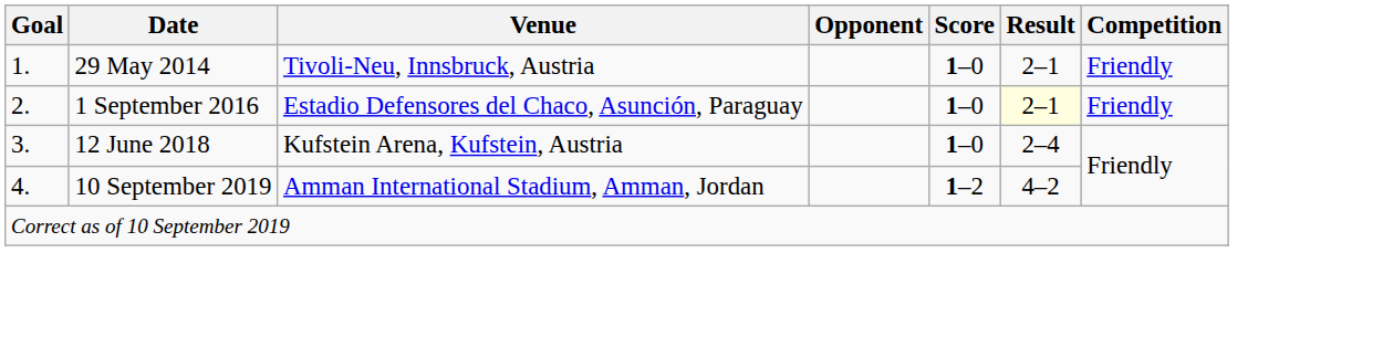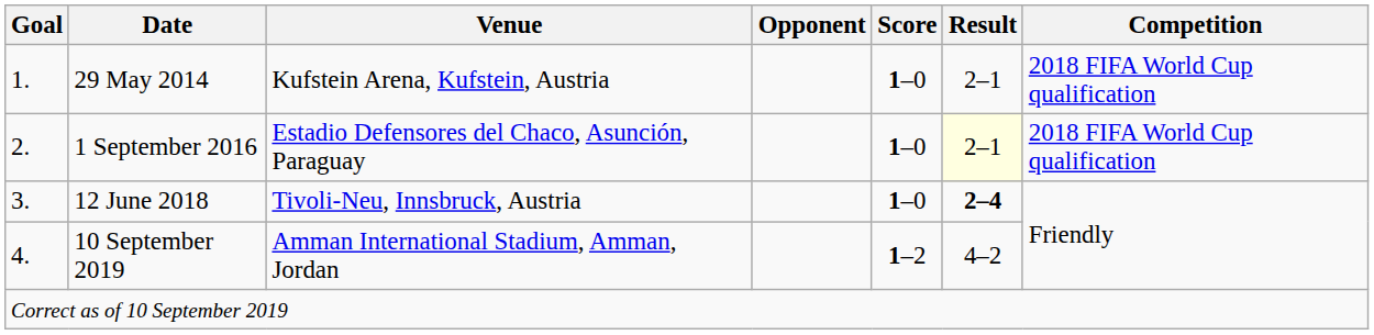29 May 2014 | Venue: Tivoli-Neu, Innsbruck, Austria -> Kufstein Arena, Kufstein, Austria
29 May 2014 | Competition: Friendly -> 2018 FIFA World Cup qualification
1 September 2016 | Competition: Friendly -> 2018 FIFA World Cup qualification
12 June 2018 | Venue: Kufstein Arena, Kufstein, Austria -> Tivoli-Neu, Innsbruck, Austria
12 June 2018 | Result: normal -> bold
